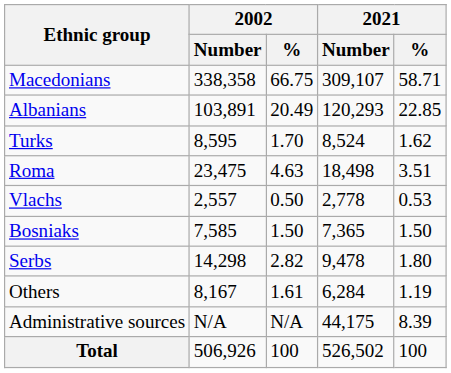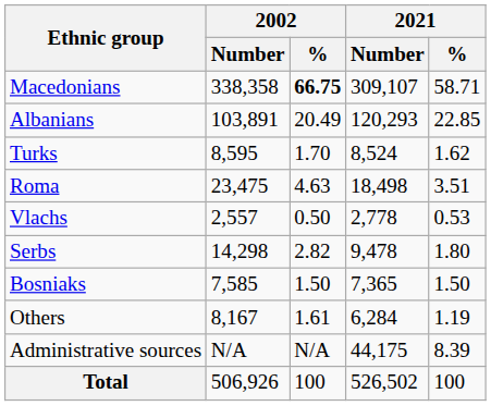Macedonians | 2002 / %: normal -> bold
rows swapped: Serbs <-> Bosniaks
